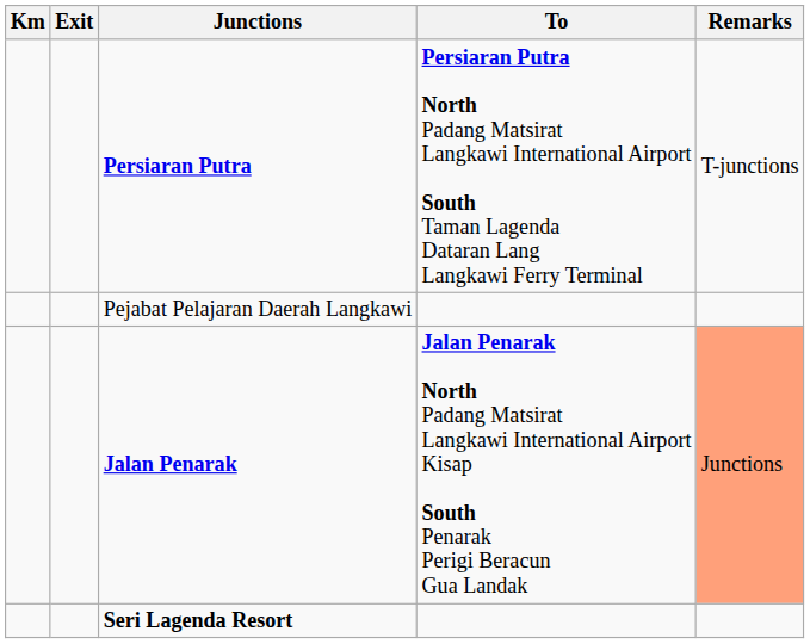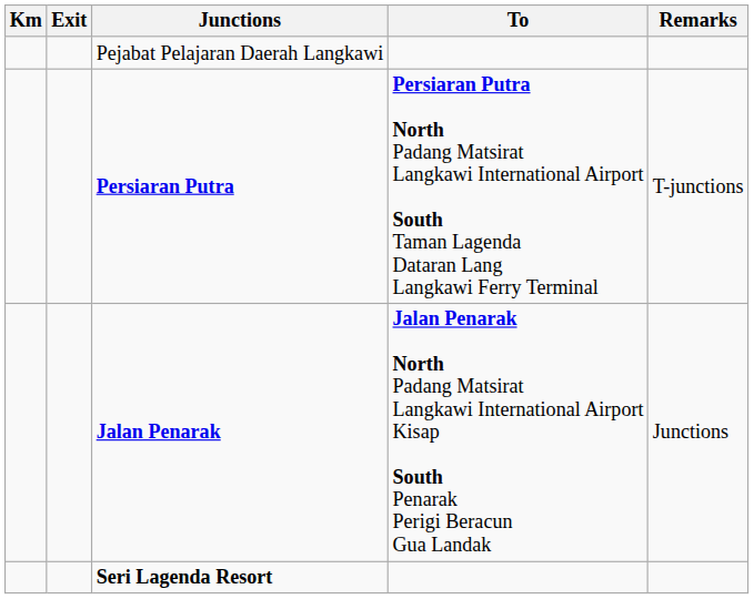rows swapped: Persiaran Putra <-> Pejabat Pelajaran Daerah Langkawi
Jalan Penarak | Remarks: lightsalmon background -> no background
